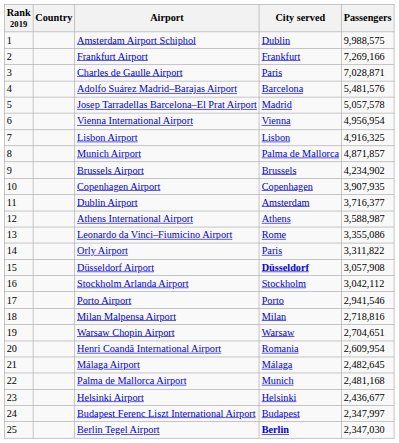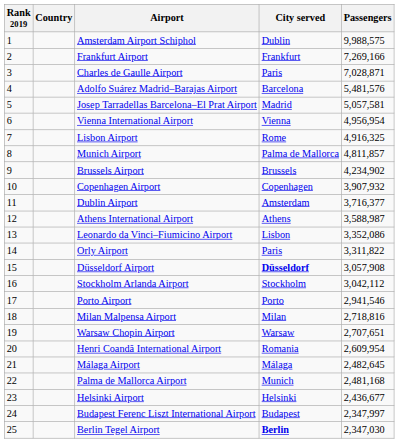Josep Tarradellas Barcelona–El Prat Airport | Passengers: 5,057,578 -> 5,057,581
Lisbon Airport | City served: Lisbon -> Rome
Munich Airport | Passengers: 4,871,857 -> 4,811,857
Copenhagen Airport | Passengers: 3,907,935 -> 3,907,932
Leonardo da Vinci–Fiumicino Airport | City served: Rome -> Lisbon
Leonardo da Vinci–Fiumicino Airport | Passengers: 3,355,086 -> 3,352,086
Warsaw Chopin Airport | Passengers: 2,704,651 -> 2,707,651
